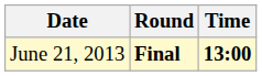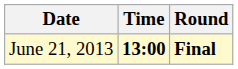columns swapped: Time <-> Round
